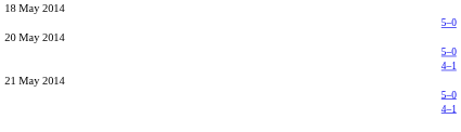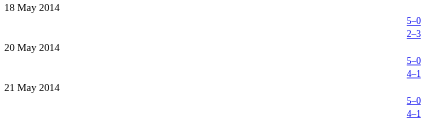+ row: 2–3
